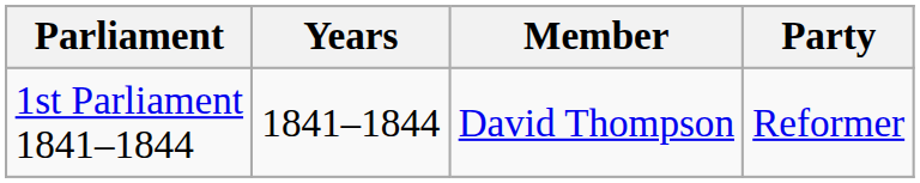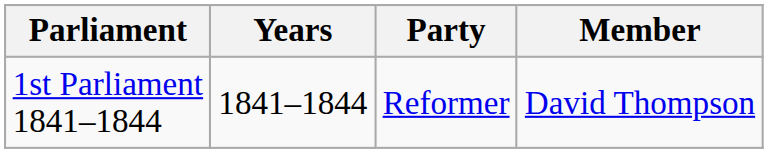columns swapped: Member <-> Party
